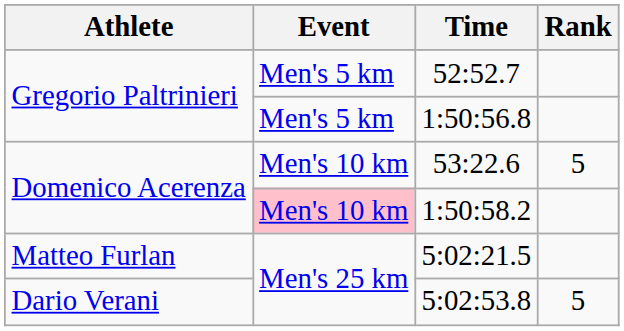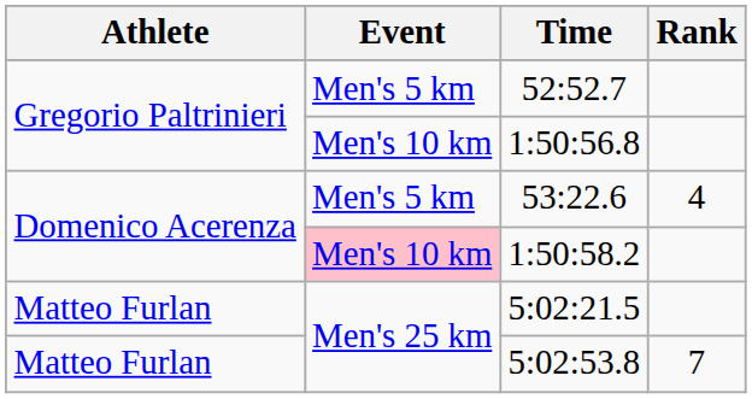1:50:56.8 | Event: Men's 5 km -> Men's 10 km
53:22.6 | Event: Men's 10 km -> Men's 5 km
53:22.6 | Rank: 5 -> 4
5:02:53.8 | Athlete: Dario Verani -> Matteo Furlan
5:02:53.8 | Rank: 5 -> 7
